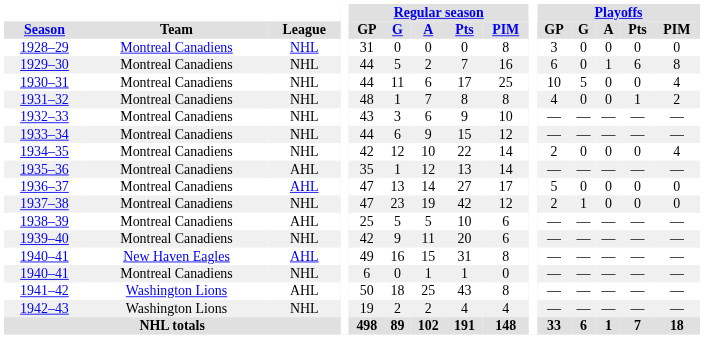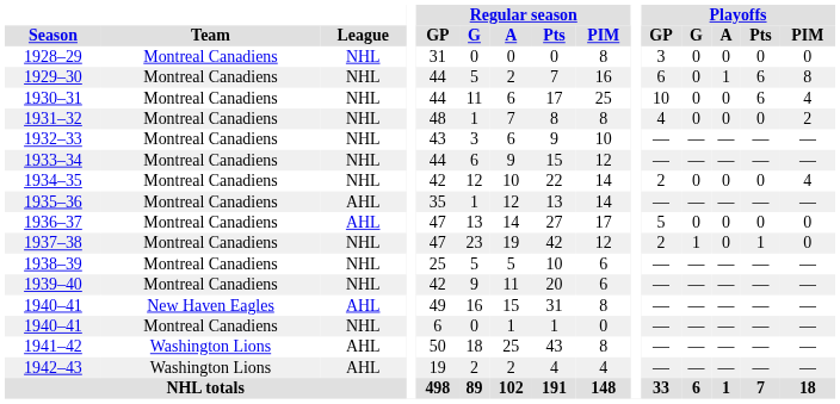1930–31 | Playoffs / G: 5 -> 0
1930–31 | Playoffs / Pts: 0 -> 6
1931–32 | Playoffs / Pts: 1 -> 0
1937–38 | Playoffs / Pts: 0 -> 1
1938–39 | League: AHL -> NHL
1942–43 | League: NHL -> AHL
